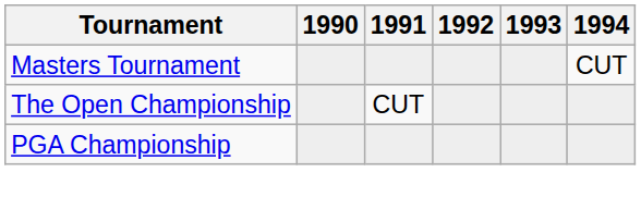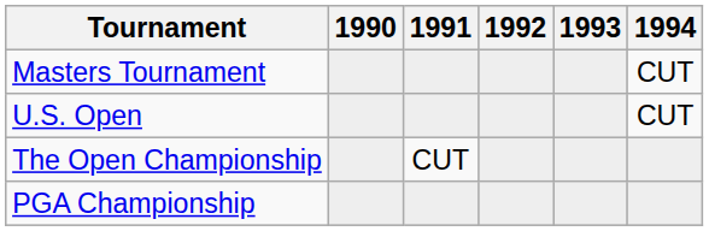+ row: U.S. Open | CUT
